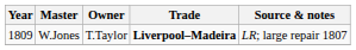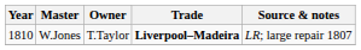W.Jones | Year: 1809 -> 1810
